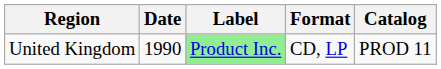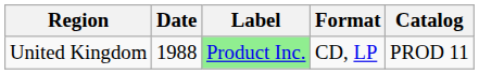United Kingdom | Date: 1990 -> 1988
